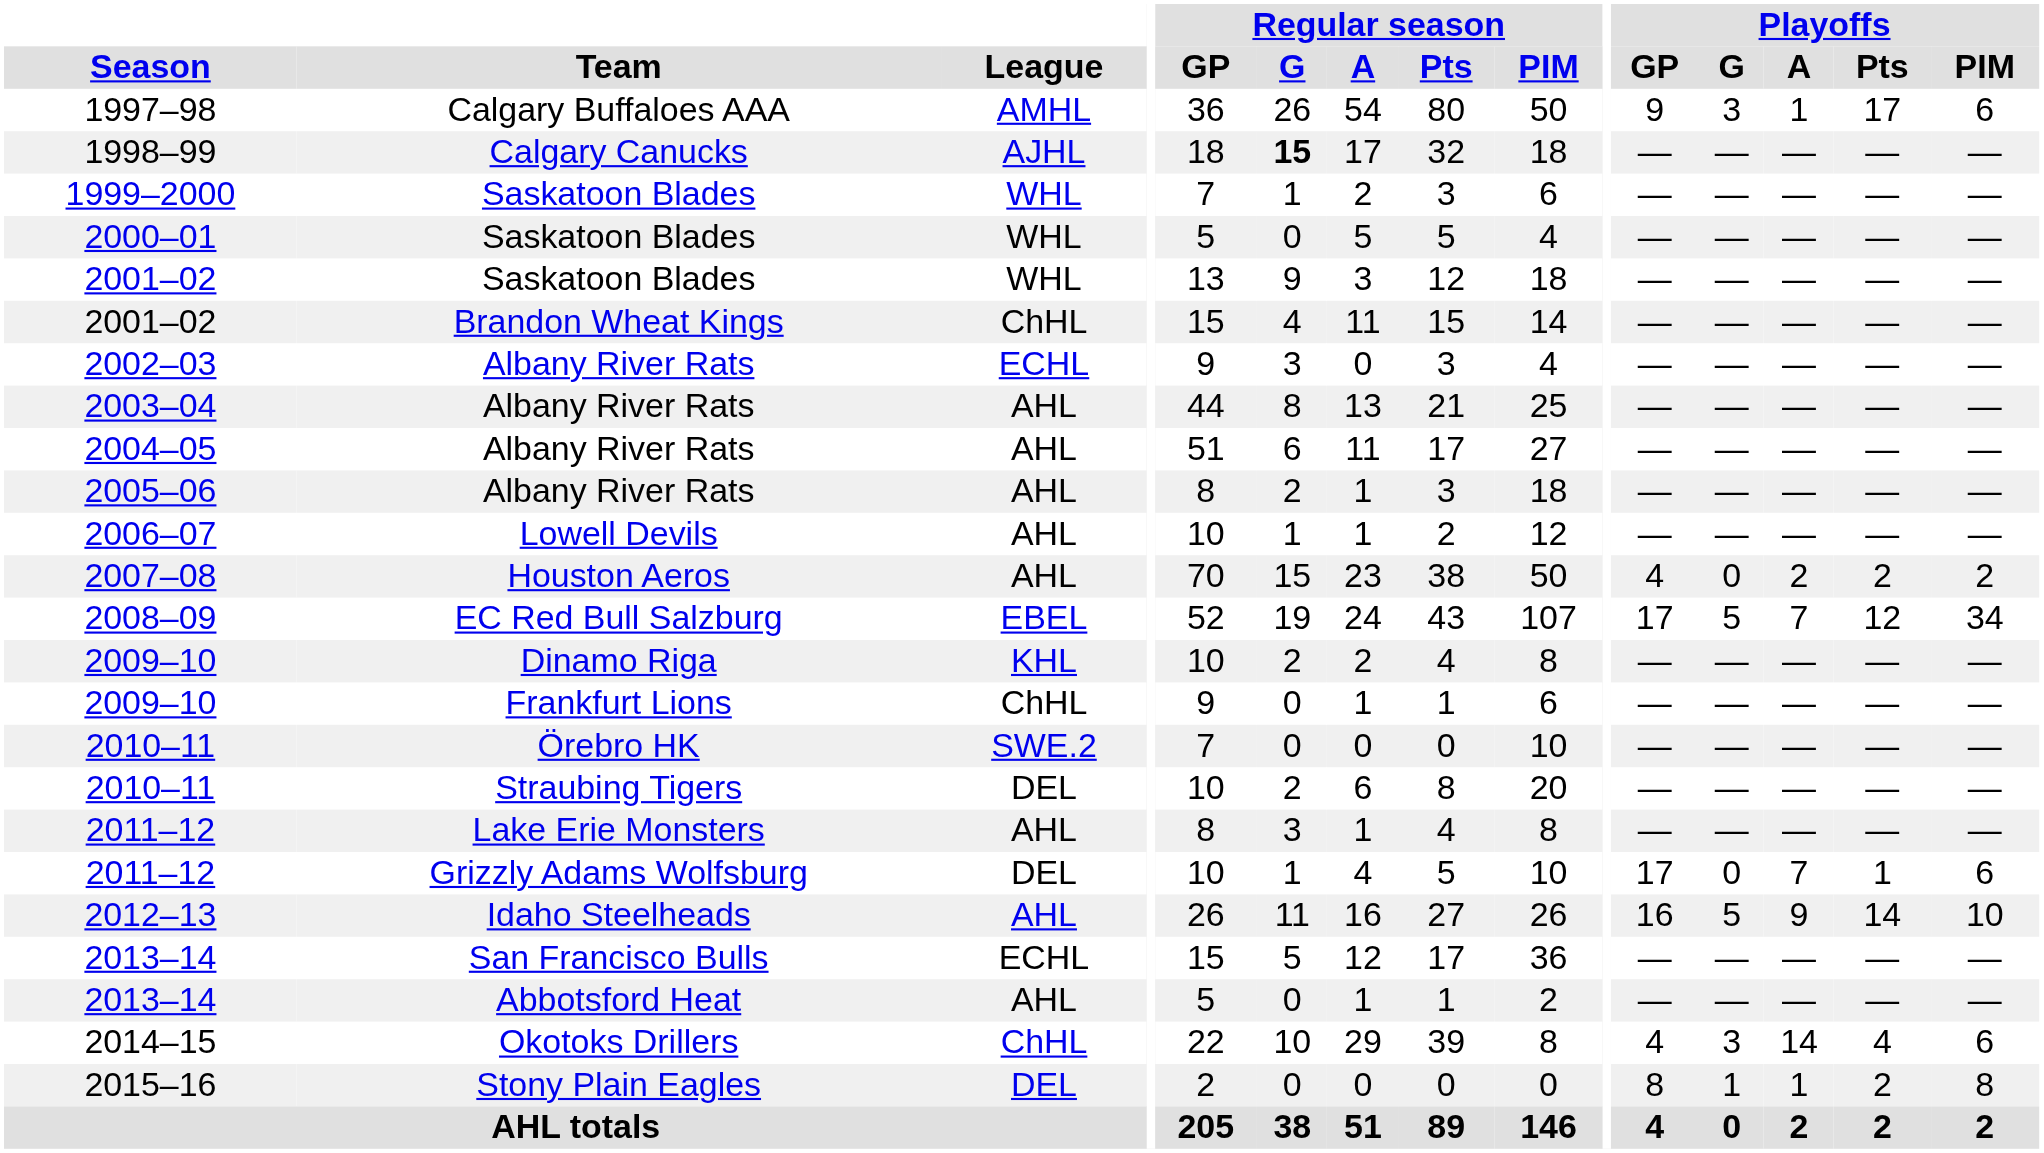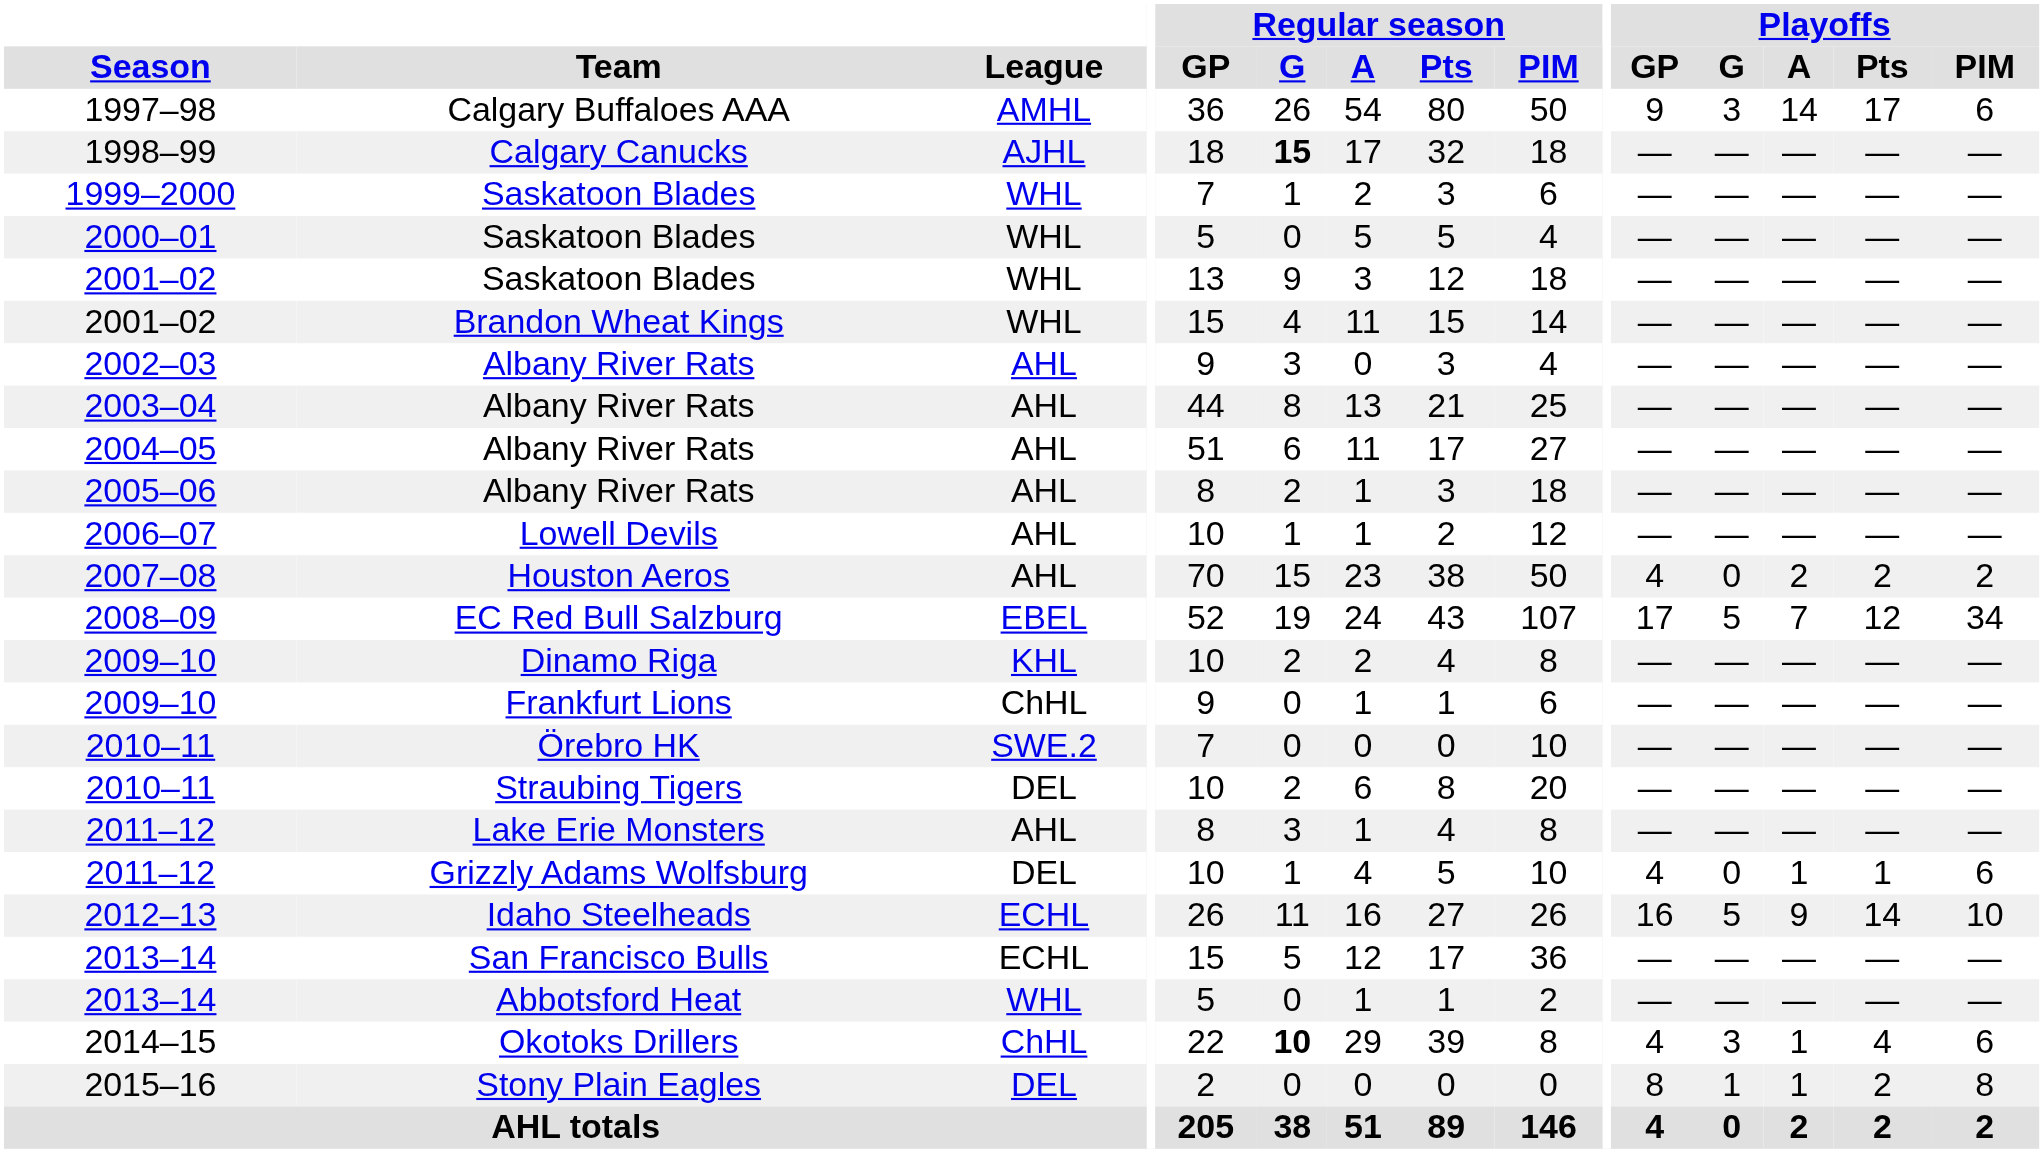1997–98 | Playoffs / A: 1 -> 14
2001–02 / Brandon Wheat Kings | League: ChHL -> WHL
2002–03 | League: ECHL -> AHL
2011–12 / Grizzly Adams Wolfsburg | Playoffs / GP: 17 -> 4
2011–12 / Grizzly Adams Wolfsburg | Playoffs / A: 7 -> 1
2012–13 | League: AHL -> ECHL
2013–14 / Abbotsford Heat | League: AHL -> WHL
2014–15 | Regular season / G: normal -> bold
2014–15 | Playoffs / A: 14 -> 1
